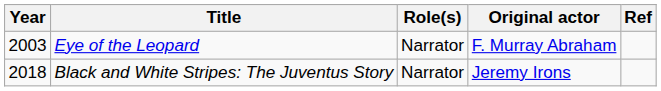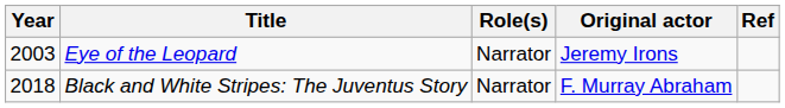Eye of the Leopard | Original actor: F. Murray Abraham -> Jeremy Irons
Black and White Stripes: The Juventus Story | Original actor: Jeremy Irons -> F. Murray Abraham
